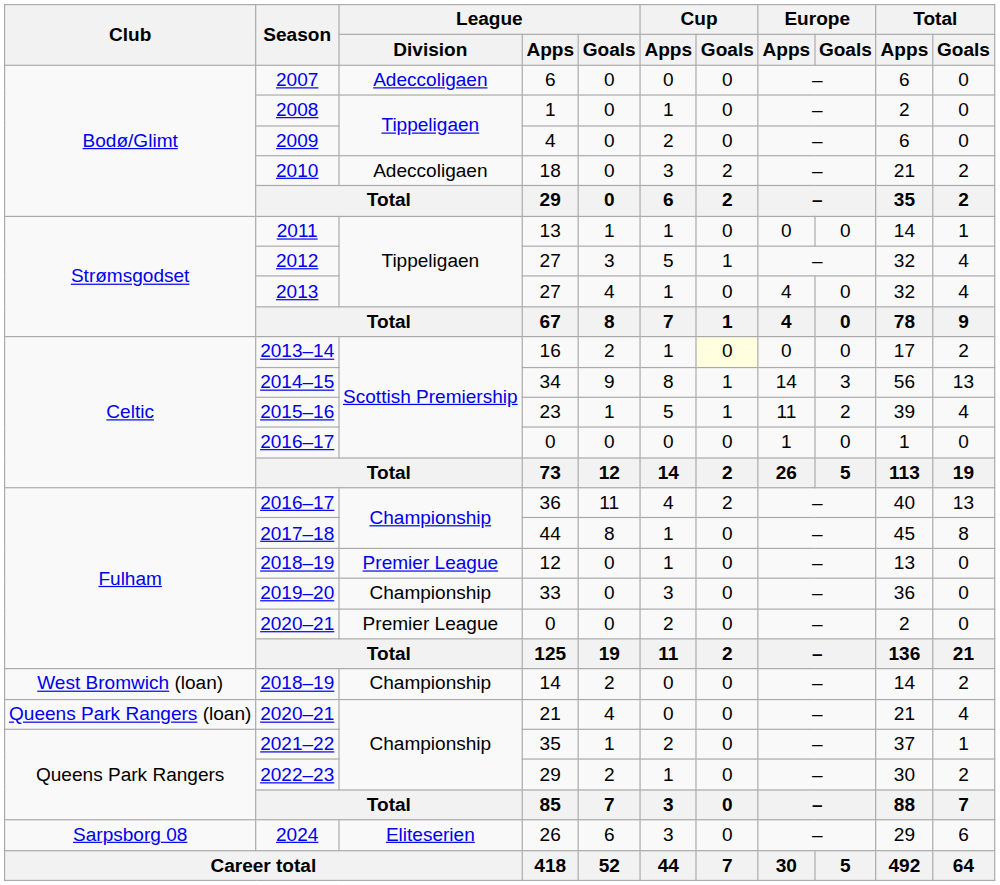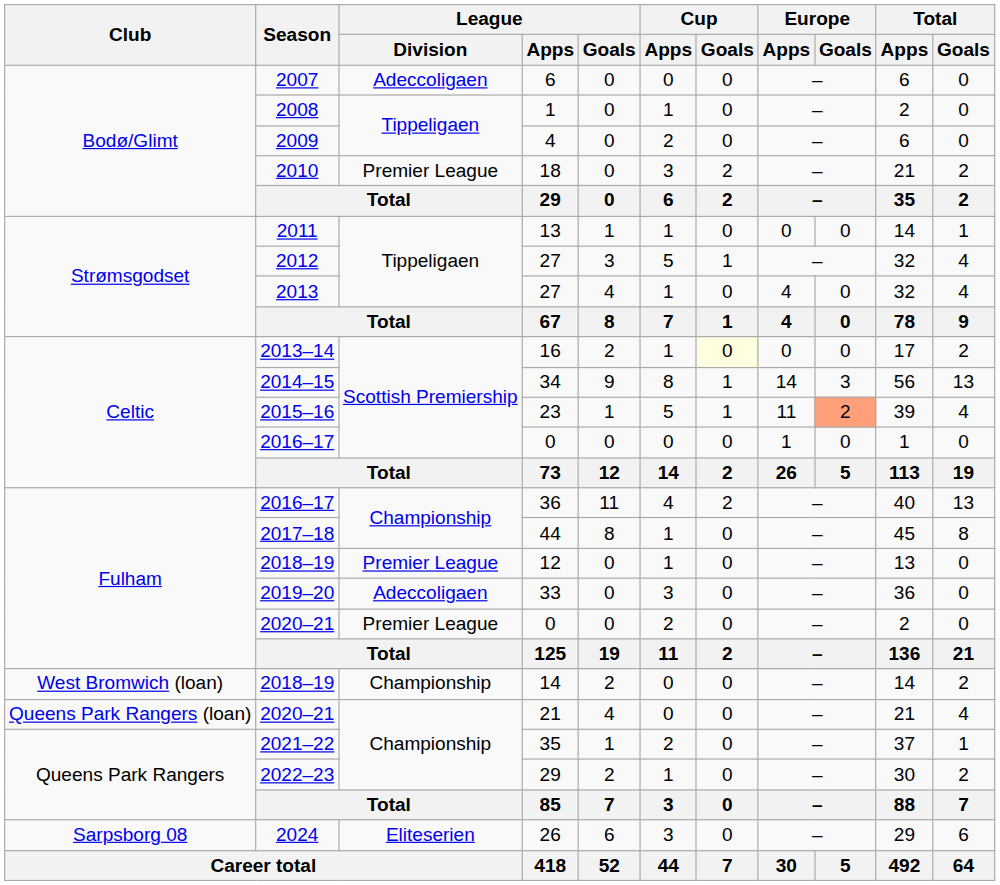18 | League / Division: Adeccoligaen -> Premier League
23 | Europe / Goals: no background -> lightsalmon background
33 | League / Division: Championship -> Adeccoligaen
